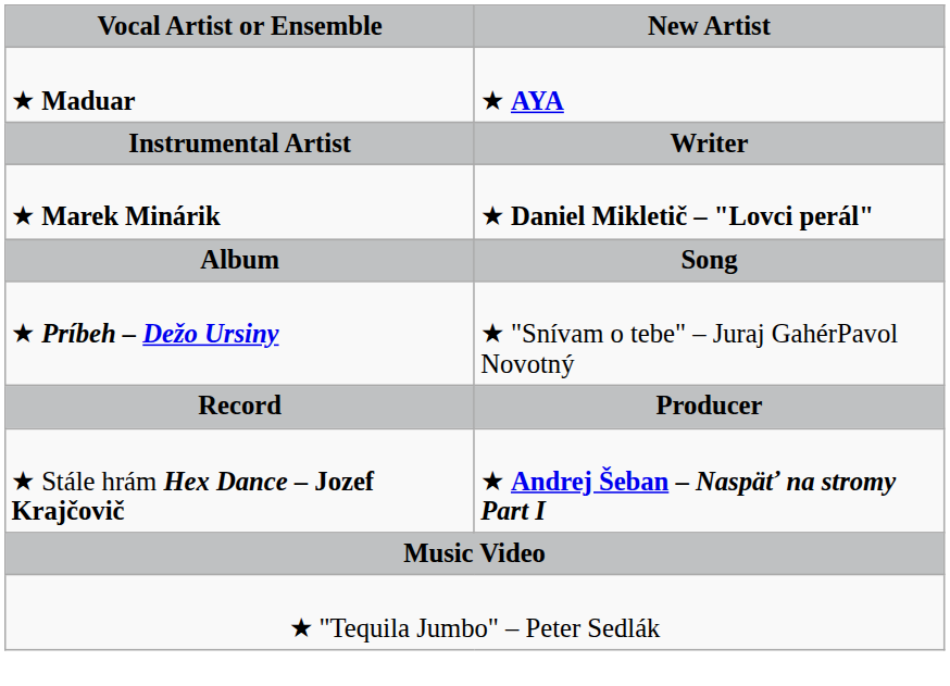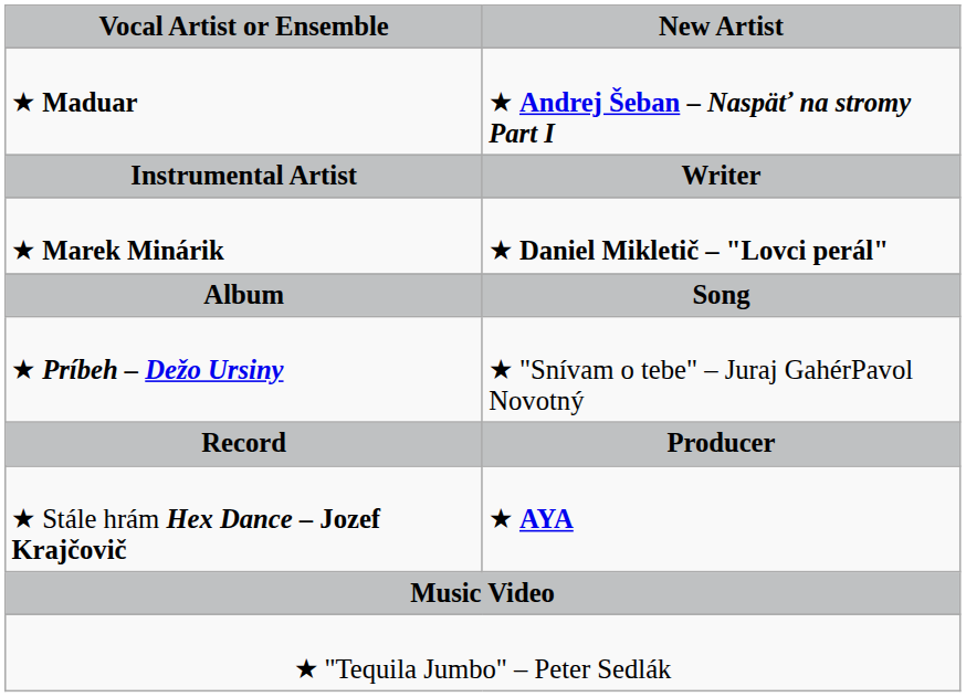★ Maduar | New Artist: ★ AYA -> ★ Andrej Šeban – Naspäť na stromy Part I
★ Stále hrám Hex Dance – Jozef Krajčovič | New Artist: ★ Andrej Šeban – Naspäť na stromy Part I -> ★ AYA
